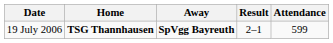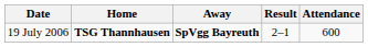19 July 2006 | Attendance: 599 -> 600
